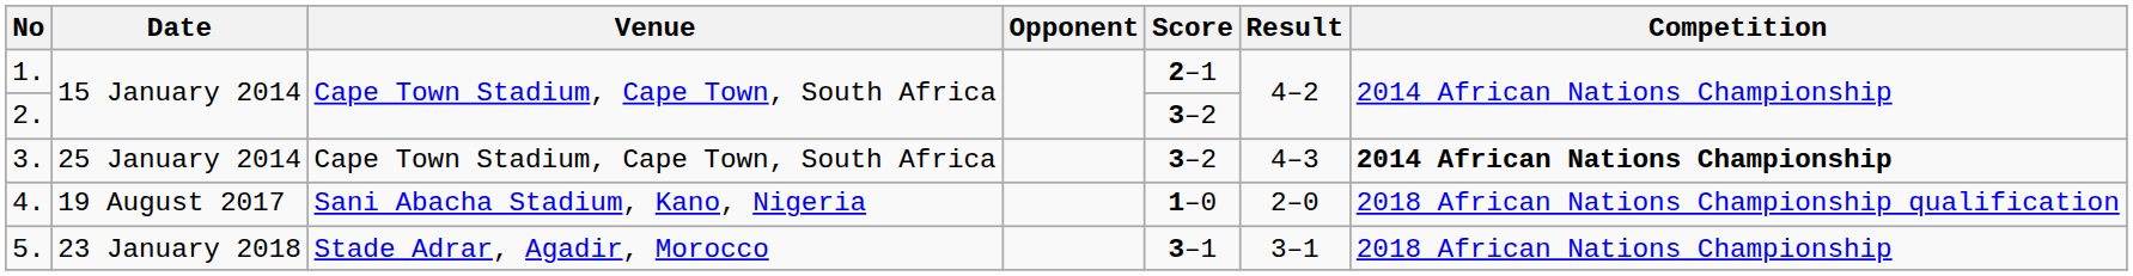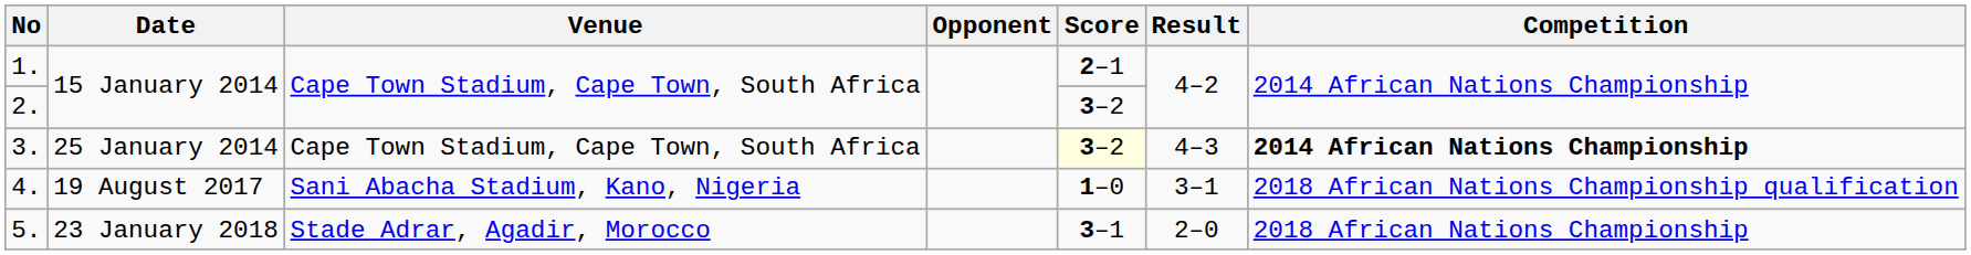3. | Score: no background -> lightyellow background
4. | Result: 2–0 -> 3–1
5. | Result: 3–1 -> 2–0
